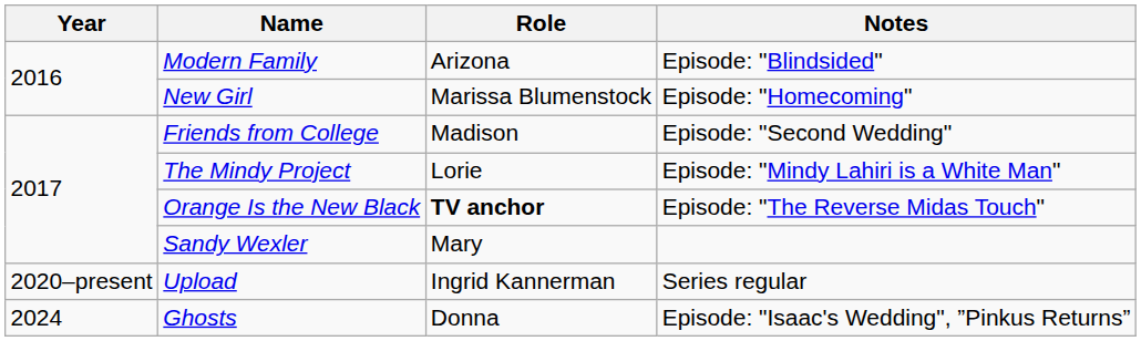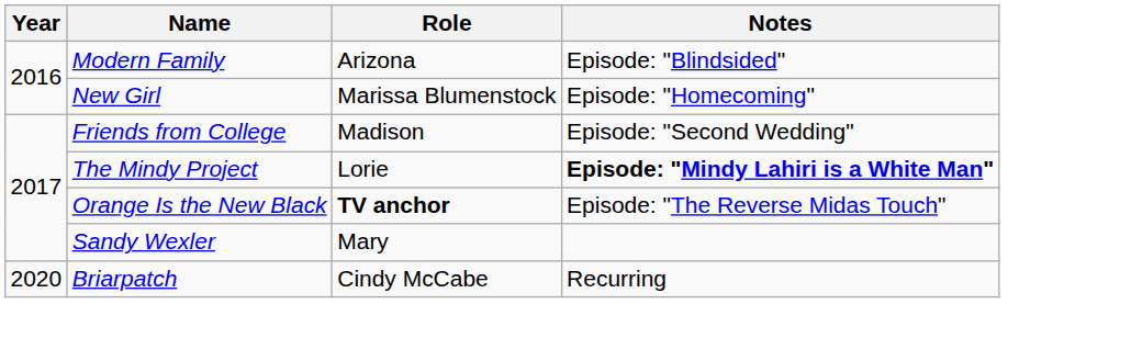The Mindy Project | Notes: normal -> bold
+ row: 2020 | Briarpatch | Cindy McCabe | Recurring
- row: 2020–present | Upload | Ingrid Kannerman | Series regular
- row: 2024 | Ghosts | Donna | Episode: "Isaac's Wedding", ”Pinkus Returns”
